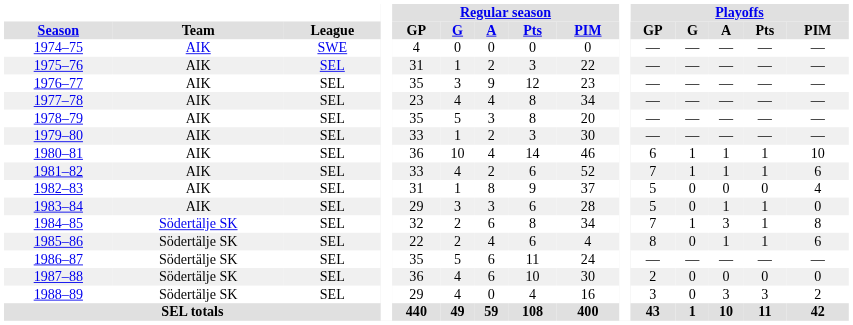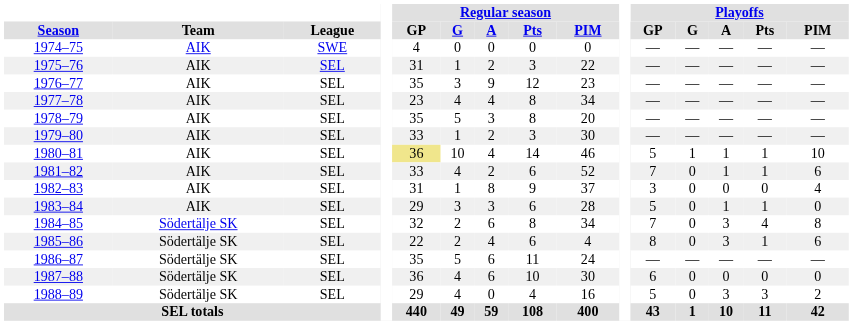1980–81 | Regular season / GP: no background -> khaki background
1980–81 | Playoffs / GP: 6 -> 5
1981–82 | Playoffs / G: 1 -> 0
1982–83 | Playoffs / GP: 5 -> 3
1984–85 | Playoffs / G: 1 -> 0
1984–85 | Playoffs / Pts: 1 -> 4
1985–86 | Playoffs / A: 1 -> 3
1987–88 | Playoffs / GP: 2 -> 6
1988–89 | Playoffs / GP: 3 -> 5
